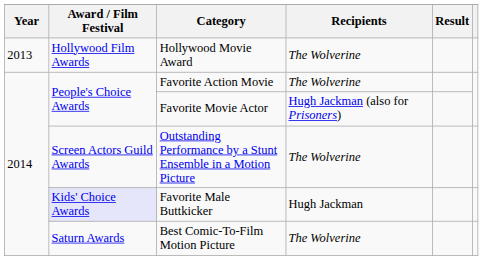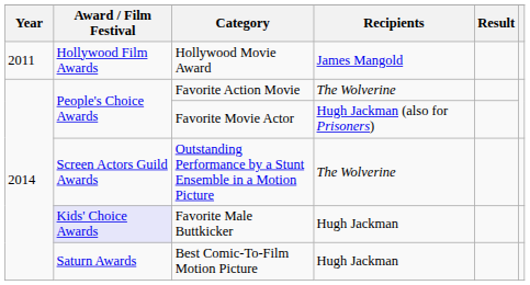Hollywood Movie Award | Year: 2013 -> 2011
Hollywood Movie Award | Recipients: The Wolverine -> James Mangold
Best Comic-To-Film Motion Picture | Recipients: The Wolverine -> Hugh Jackman
